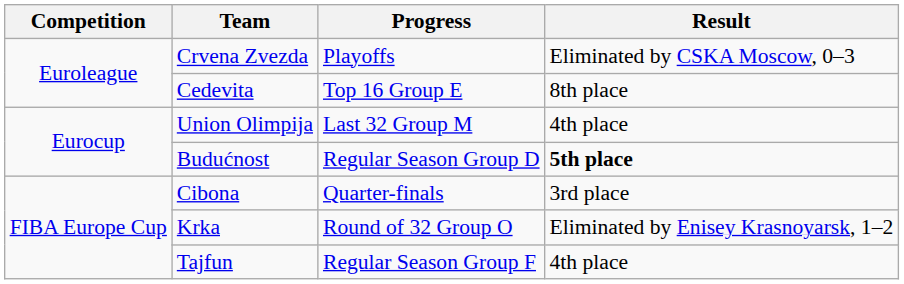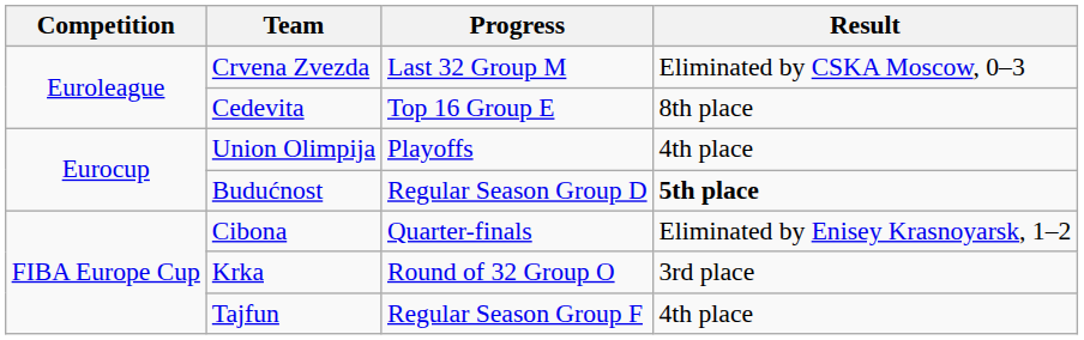Crvena Zvezda | Progress: Playoffs -> Last 32 Group M
Union Olimpija | Progress: Last 32 Group M -> Playoffs
Cibona | Result: 3rd place -> Eliminated by Enisey Krasnoyarsk, 1–2
Krka | Result: Eliminated by Enisey Krasnoyarsk, 1–2 -> 3rd place
